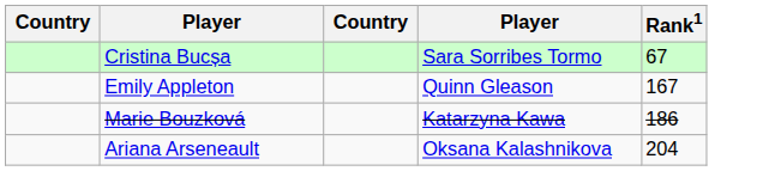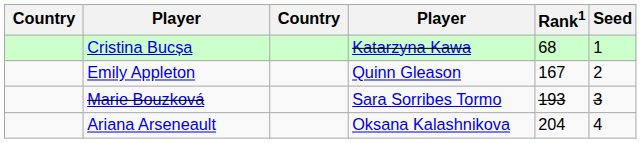+ column: Seed | 1 | 2 | 3 | 4
Cristina Bucșa | column 4: Sara Sorribes Tormo -> Katarzyna Kawa
Cristina Bucșa | Rank1: 67 -> 68
Marie Bouzková | column 4: Katarzyna Kawa -> Sara Sorribes Tormo
Marie Bouzková | Rank1: 186 -> 193
